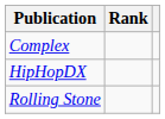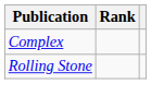- row: HipHopDX
